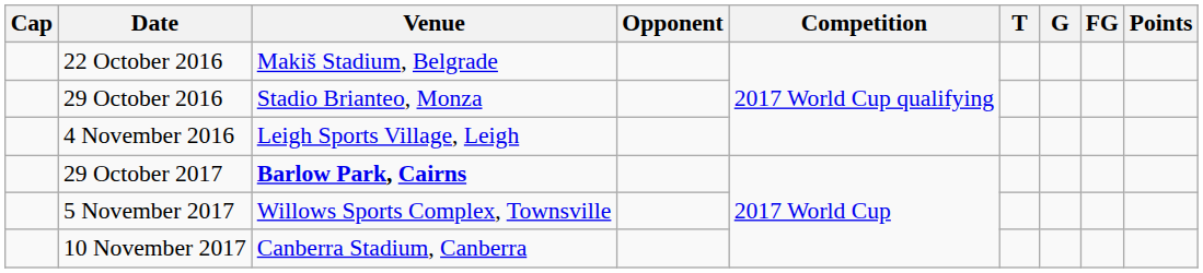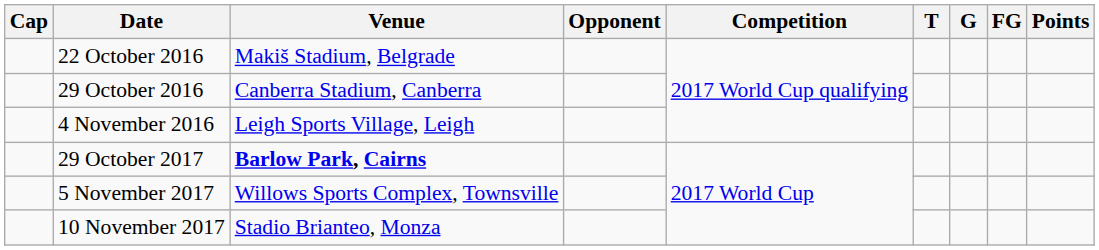29 October 2016 | Venue: Stadio Brianteo, Monza -> Canberra Stadium, Canberra
10 November 2017 | Venue: Canberra Stadium, Canberra -> Stadio Brianteo, Monza
